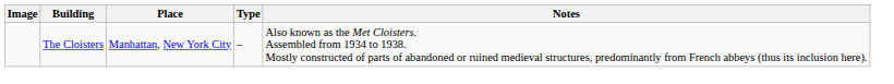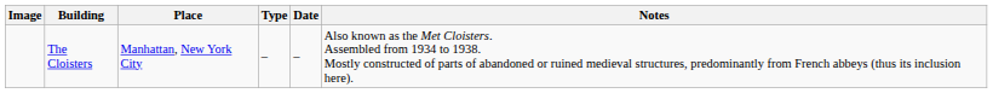+ column: Date | –
